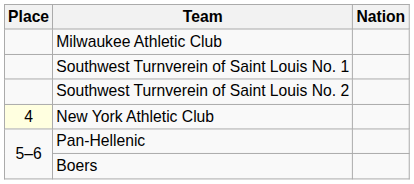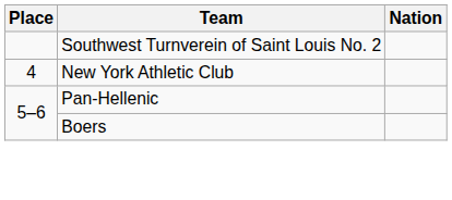- row: Milwaukee Athletic Club
- row: Southwest Turnverein of Saint Louis No. 1
New York Athletic Club | Place: lightyellow background -> no background
